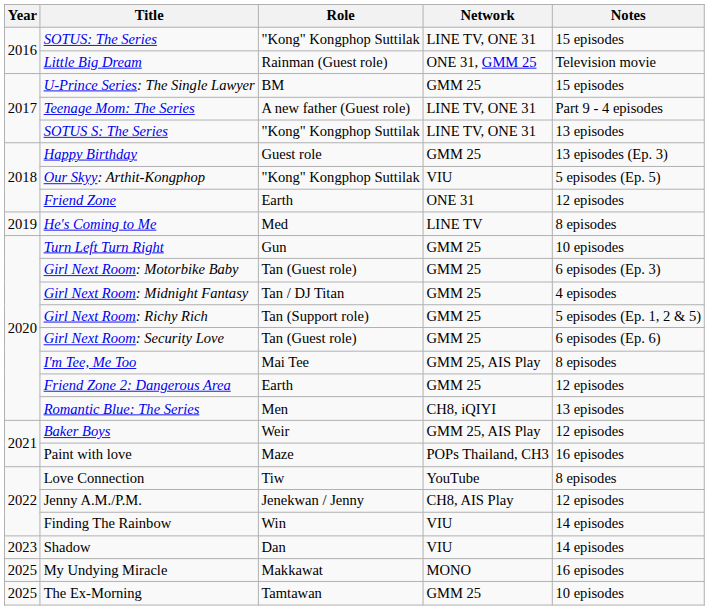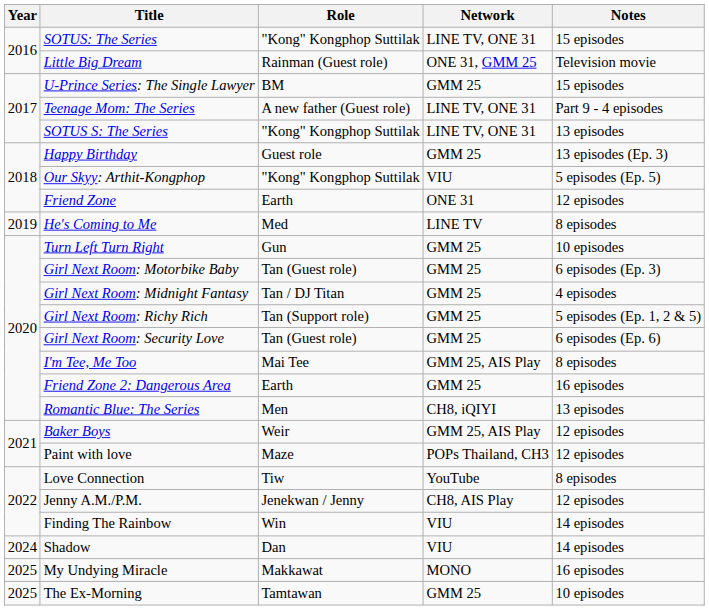Friend Zone 2: Dangerous Area | Notes: 12 episodes -> 16 episodes
Paint with love | Notes: 16 episodes -> 12 episodes
Shadow | Year: 2023 -> 2024
